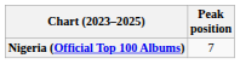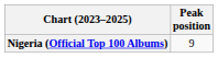Nigeria (Official Top 100 Albums) | Peak position: 7 -> 9
